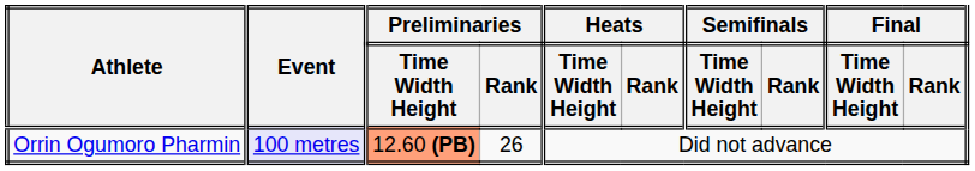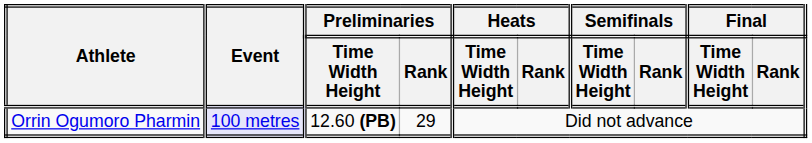Orrin Ogumoro Pharmin | Preliminaries / Time Width Height: lightsalmon background -> no background
Orrin Ogumoro Pharmin | Preliminaries / Rank: 26 -> 29
